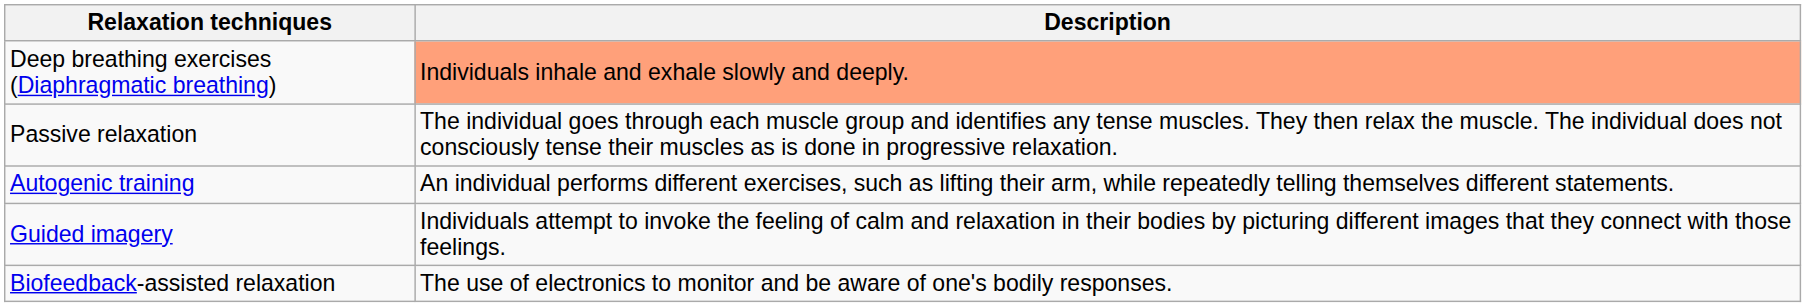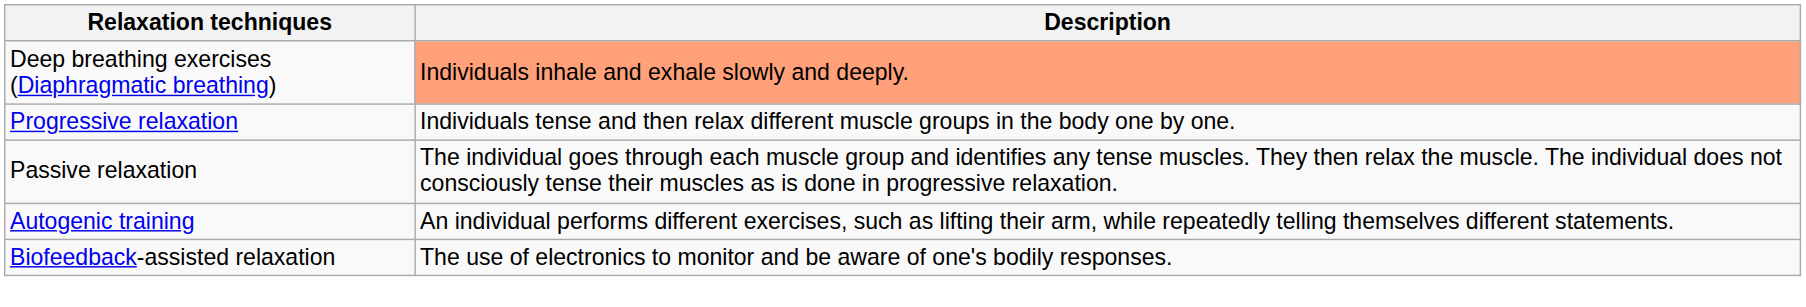+ row: Progressive relaxation | Individuals tense and then relax different muscle groups in the body one by one.
- row: Guided imagery | Individuals attempt to invoke the feeling of calm and relaxation in their bodies by picturing different images that they connect with those feelings.
